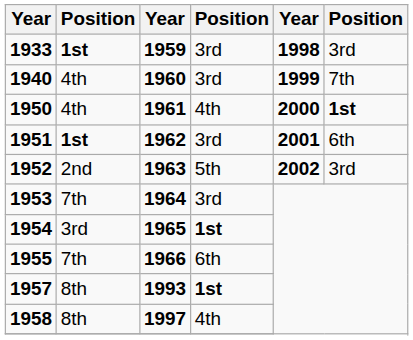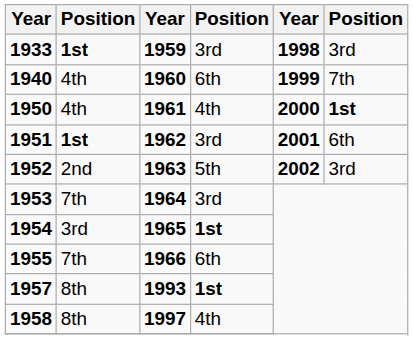1940 | column 4: 3rd -> 6th
